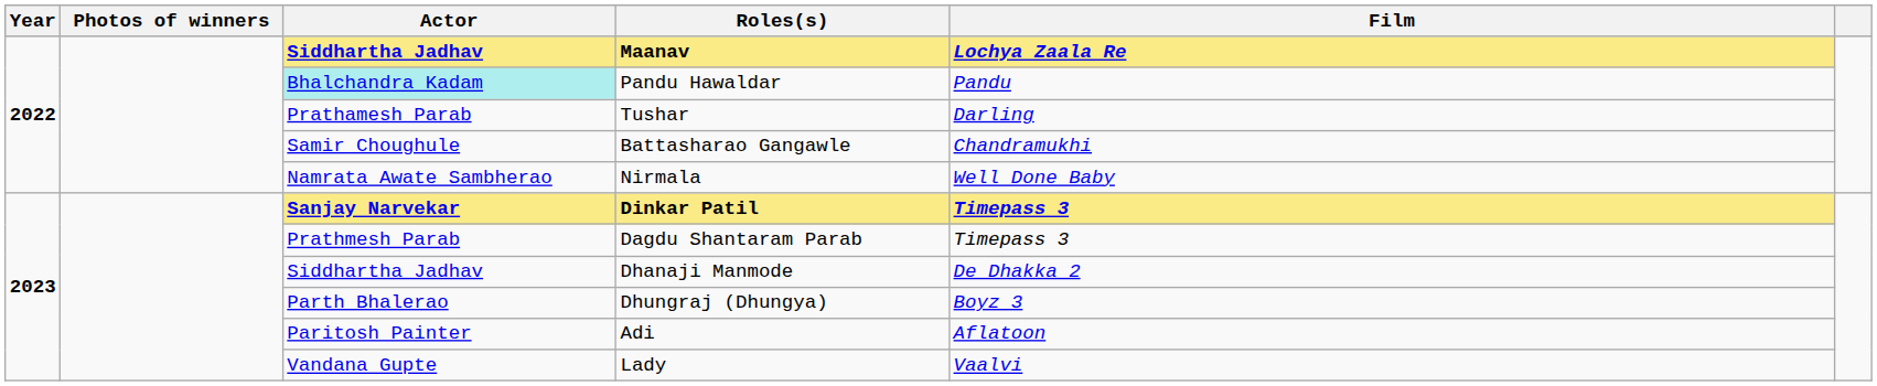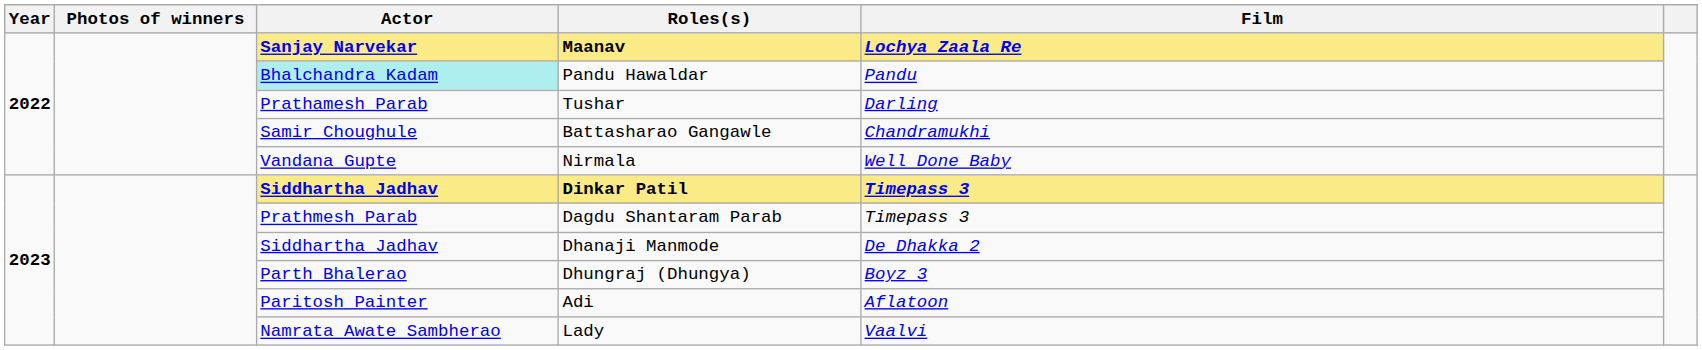Maanav | Actor: Siddhartha Jadhav -> Sanjay Narvekar
Nirmala | Actor: Namrata Awate Sambherao -> Vandana Gupte
Dinkar Patil | Actor: Sanjay Narvekar -> Siddhartha Jadhav
Lady | Actor: Vandana Gupte -> Namrata Awate Sambherao
